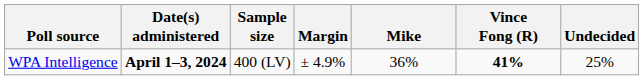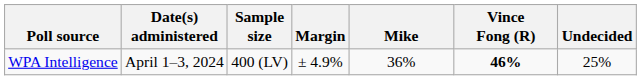WPA Intelligence | Date(s) administered: bold -> normal
WPA Intelligence | Vince Fong (R): 41% -> 46%
